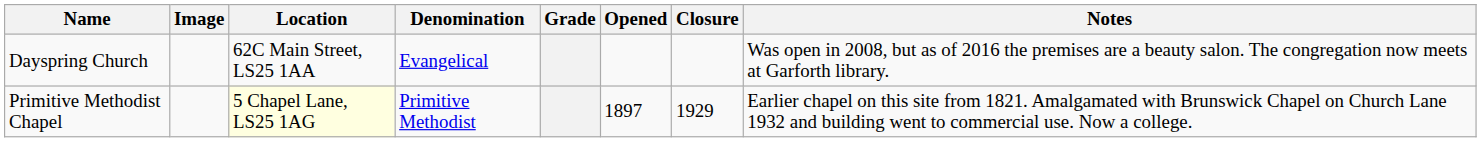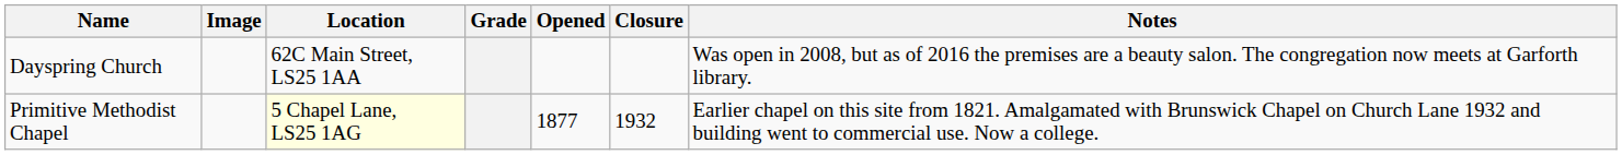- column: Denomination | Evangelical | Primitive Methodist
Primitive Methodist Chapel | Opened: 1897 -> 1877
Primitive Methodist Chapel | Closure: 1929 -> 1932
